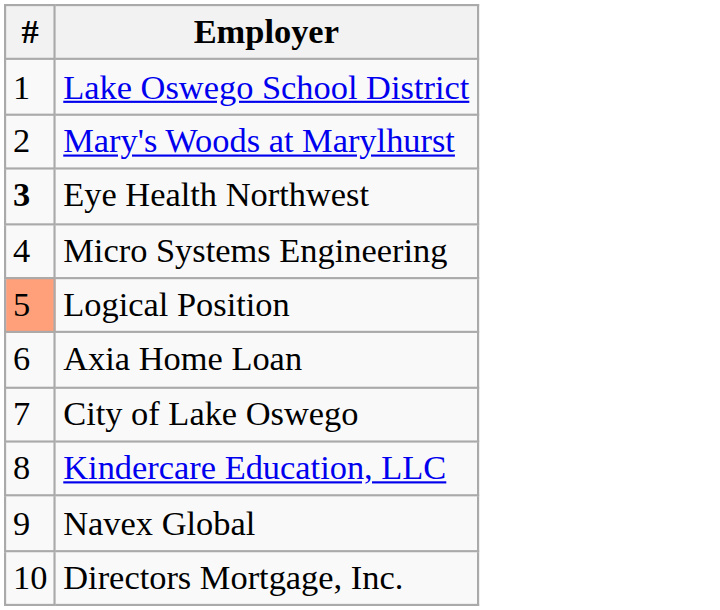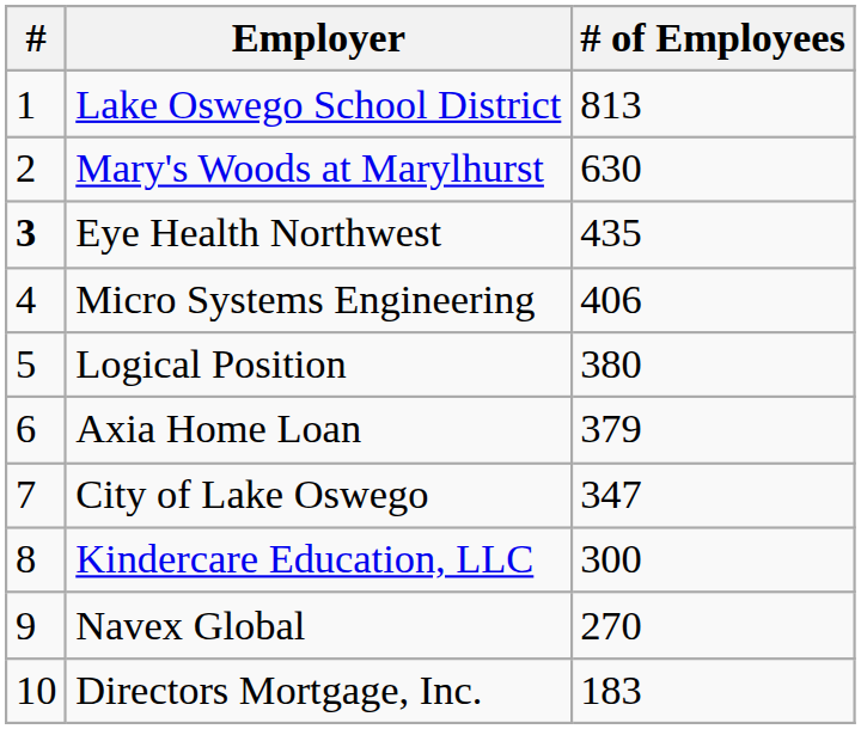+ column: # of Employees | 813 | 630 | 435 | 406 | 380 | 379 | 347 | 300 | 270 | 183
Logical Position | #: lightsalmon background -> no background
